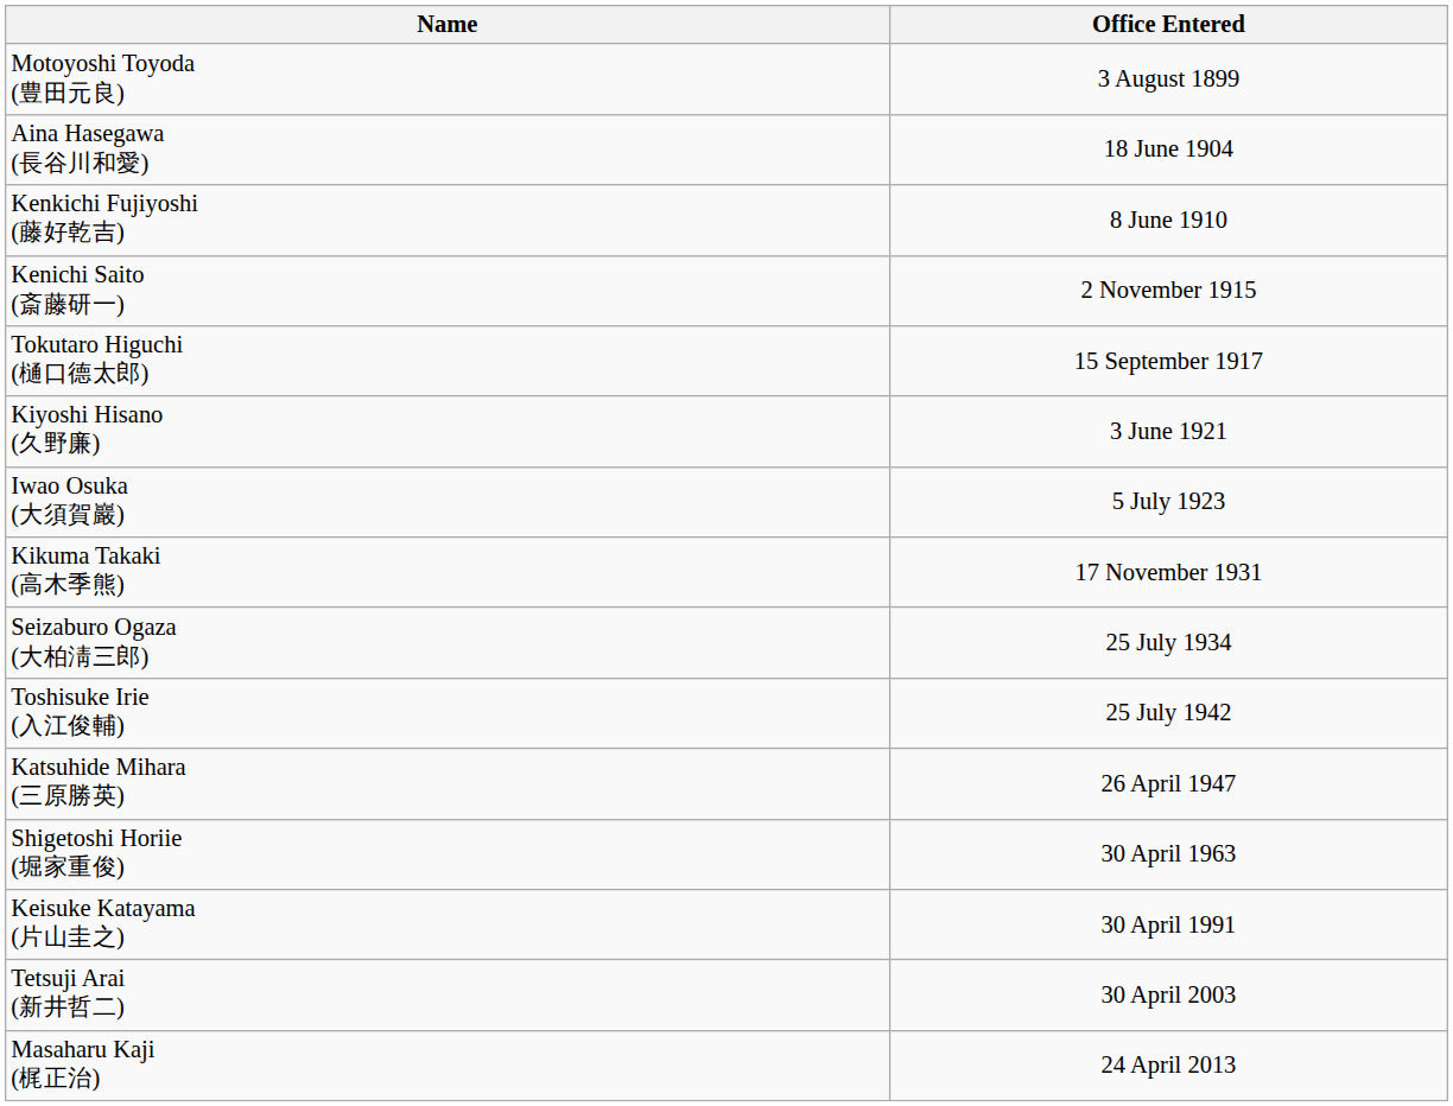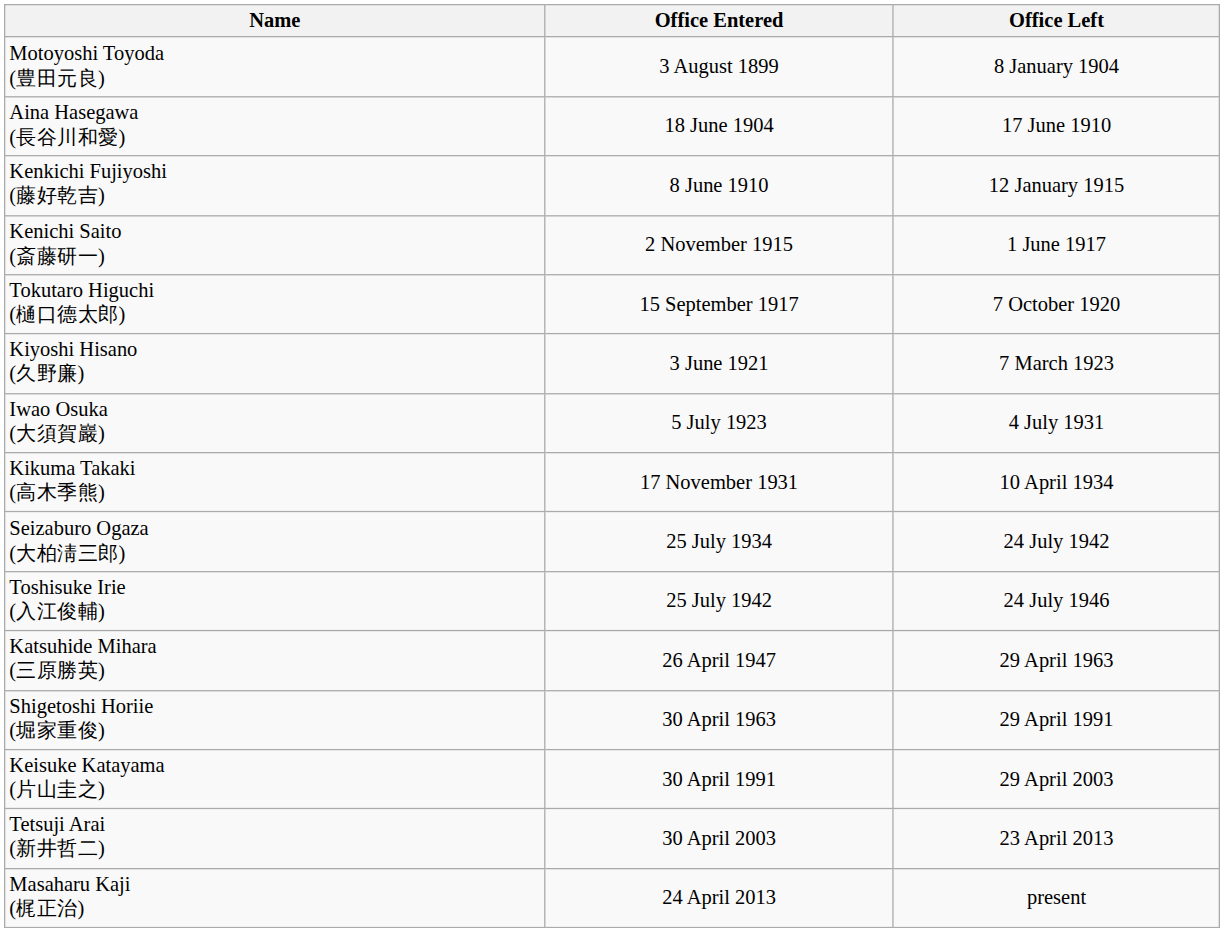+ column: Office Left | 8 January 1904 | 17 June 1910 | 12 January 1915 | 1 June 1917 | 7 October 1920 | 7 March 1923 | 4 July 1931 | 10 April 1934 | 24 July 1942 | 24 July 1946 | 29 April 1963 | 29 April 1991 | 29 April 2003 | 23 April 2013 | present
